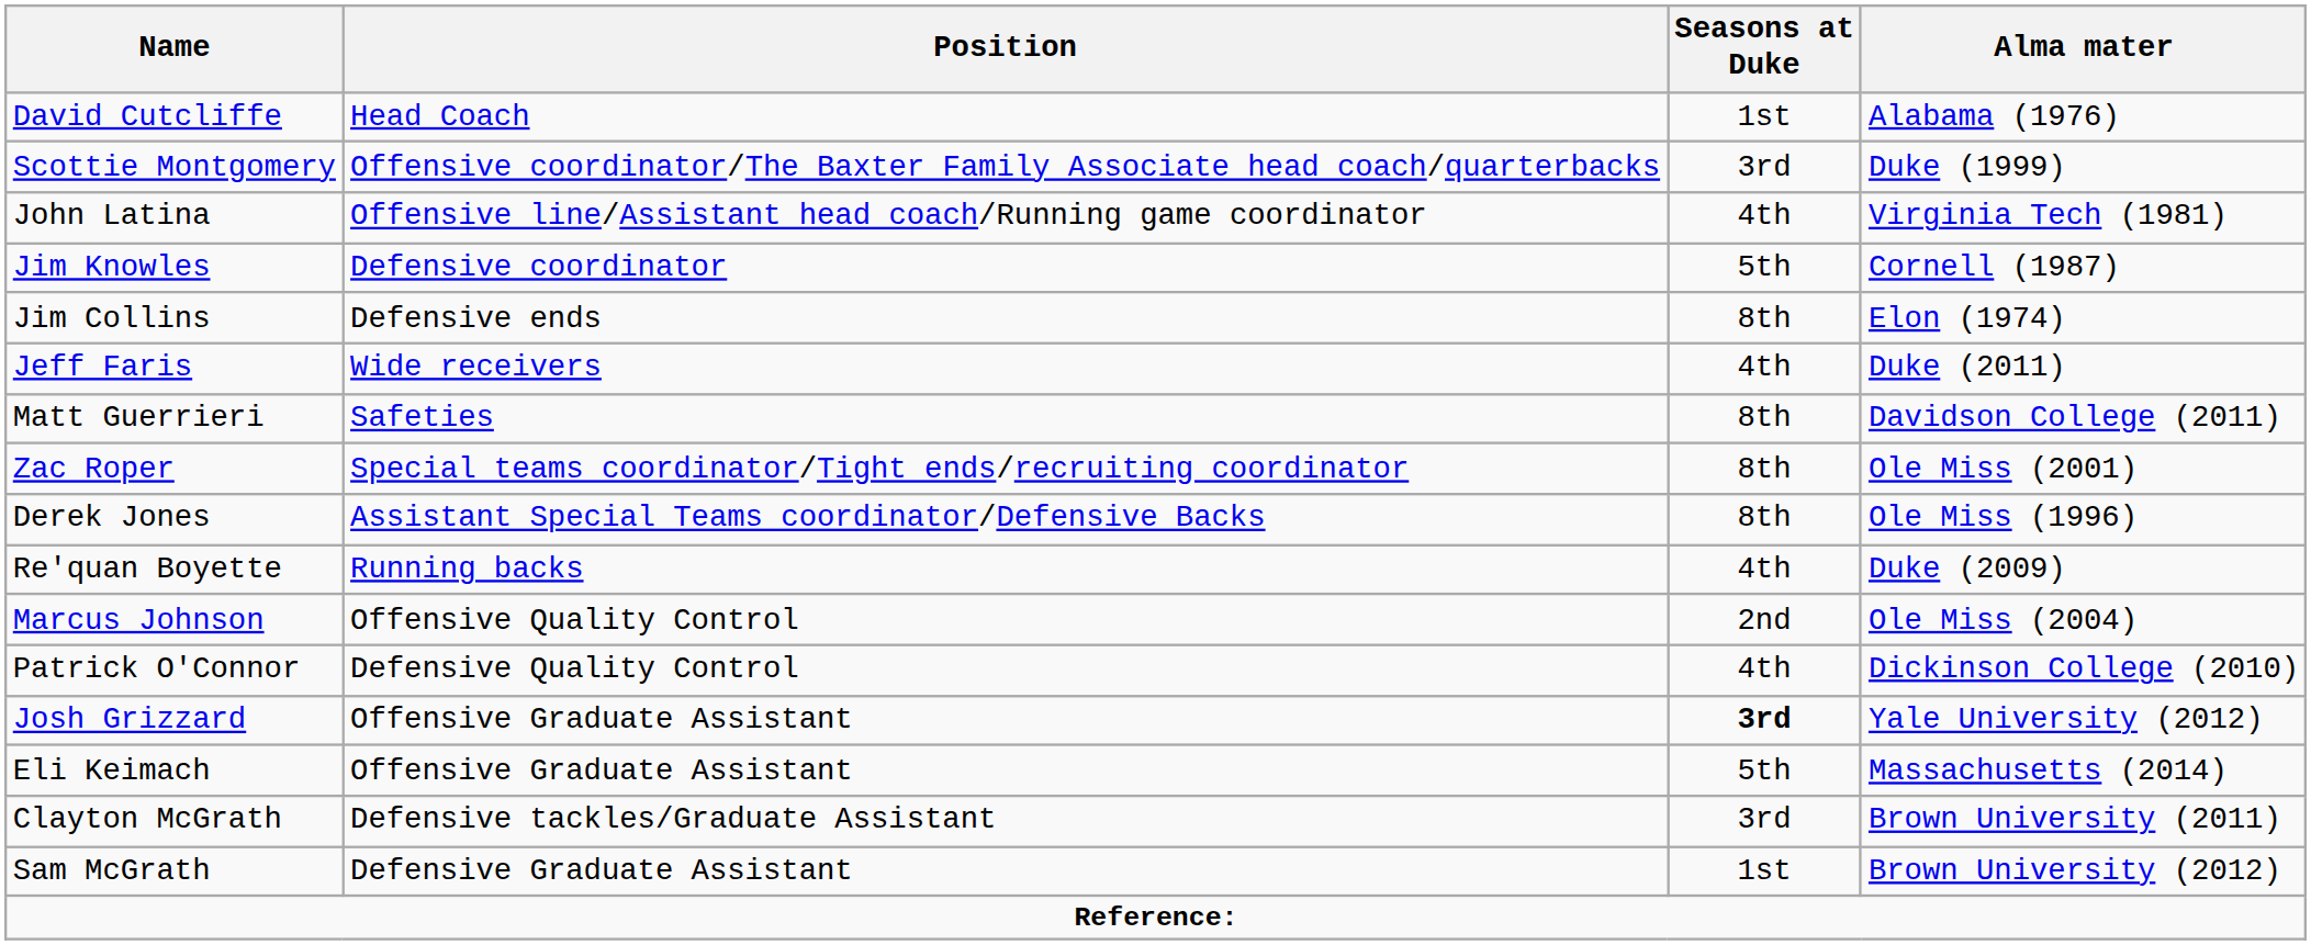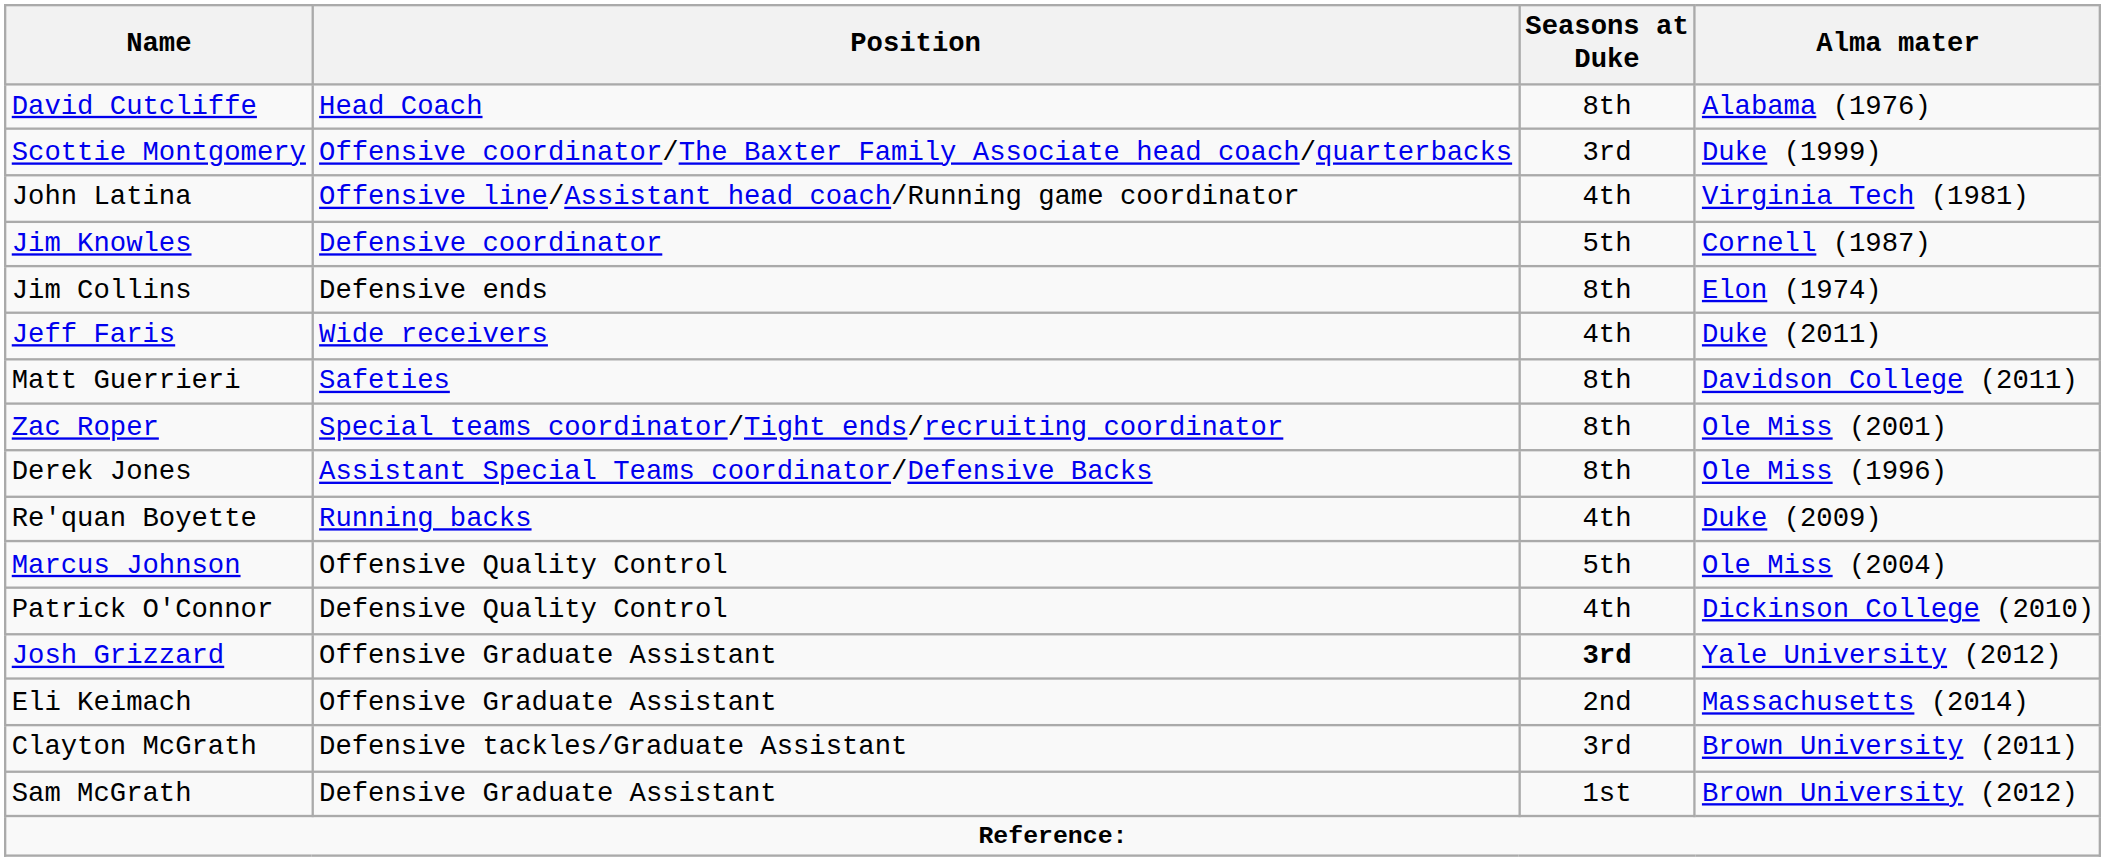David Cutcliffe | Seasons at Duke: 1st -> 8th
Marcus Johnson | Seasons at Duke: 2nd -> 5th
Eli Keimach | Seasons at Duke: 5th -> 2nd
